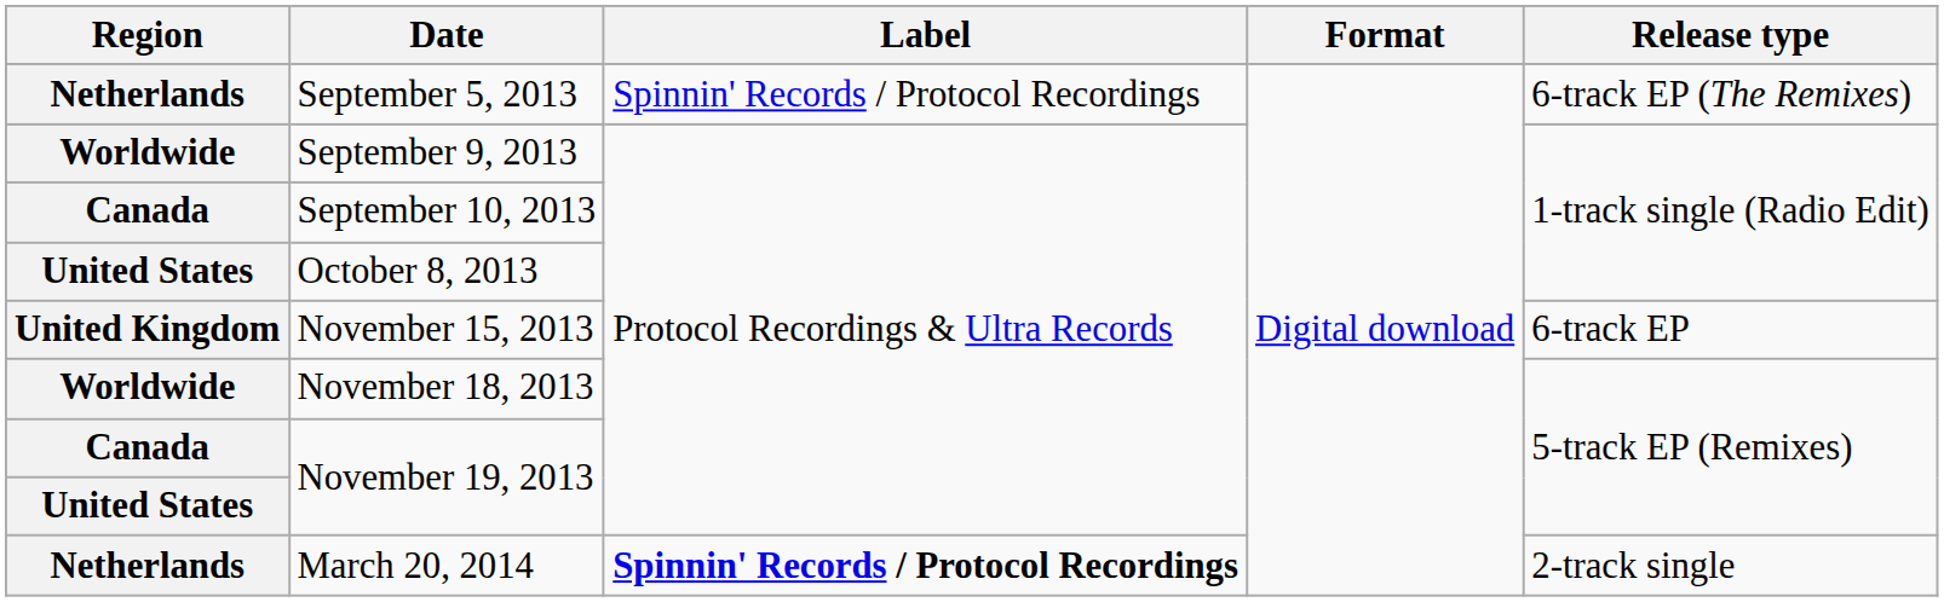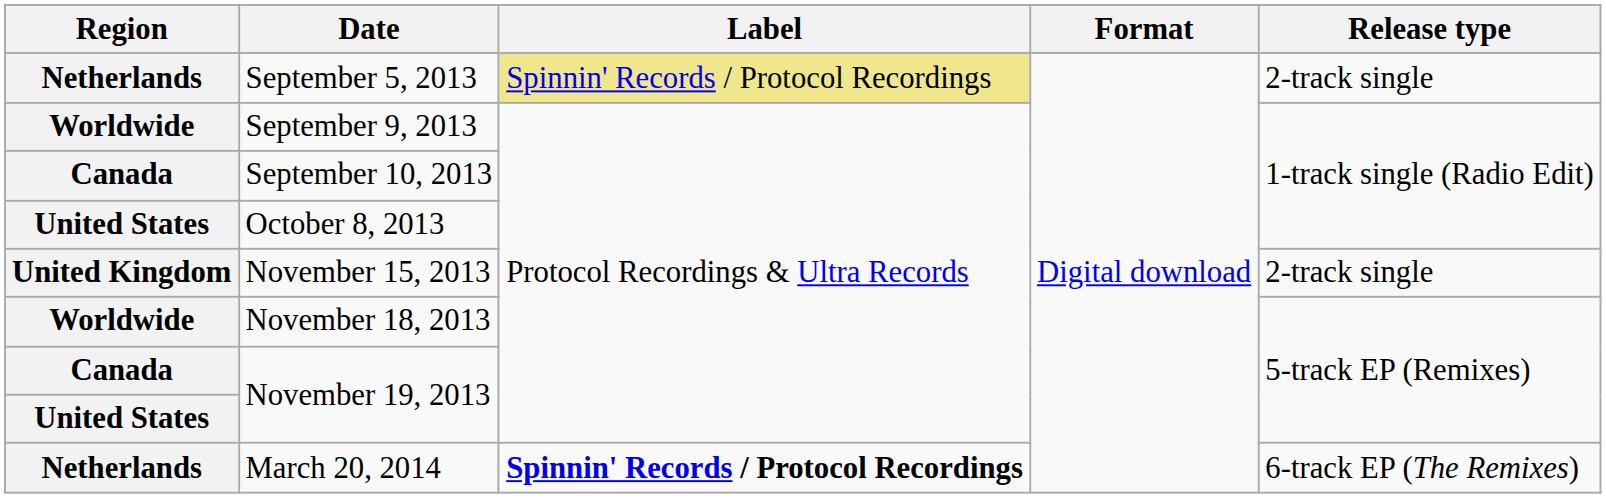September 5, 2013 | Label: no background -> khaki background
September 5, 2013 | Release type: 6-track EP (The Remixes) -> 2-track single
November 15, 2013 | Release type: 6-track EP -> 2-track single
March 20, 2014 | Release type: 2-track single -> 6-track EP (The Remixes)
